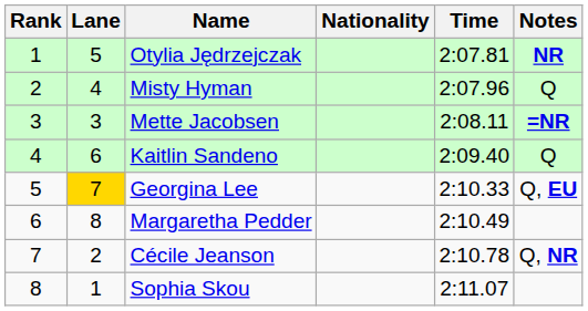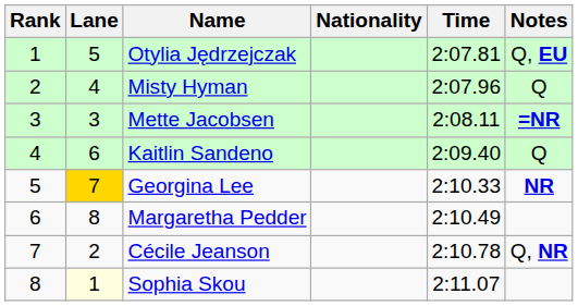Otylia Jędrzejczak | Notes: NR -> Q, EU
Georgina Lee | Notes: Q, EU -> NR
Sophia Skou | Lane: no background -> lightyellow background
